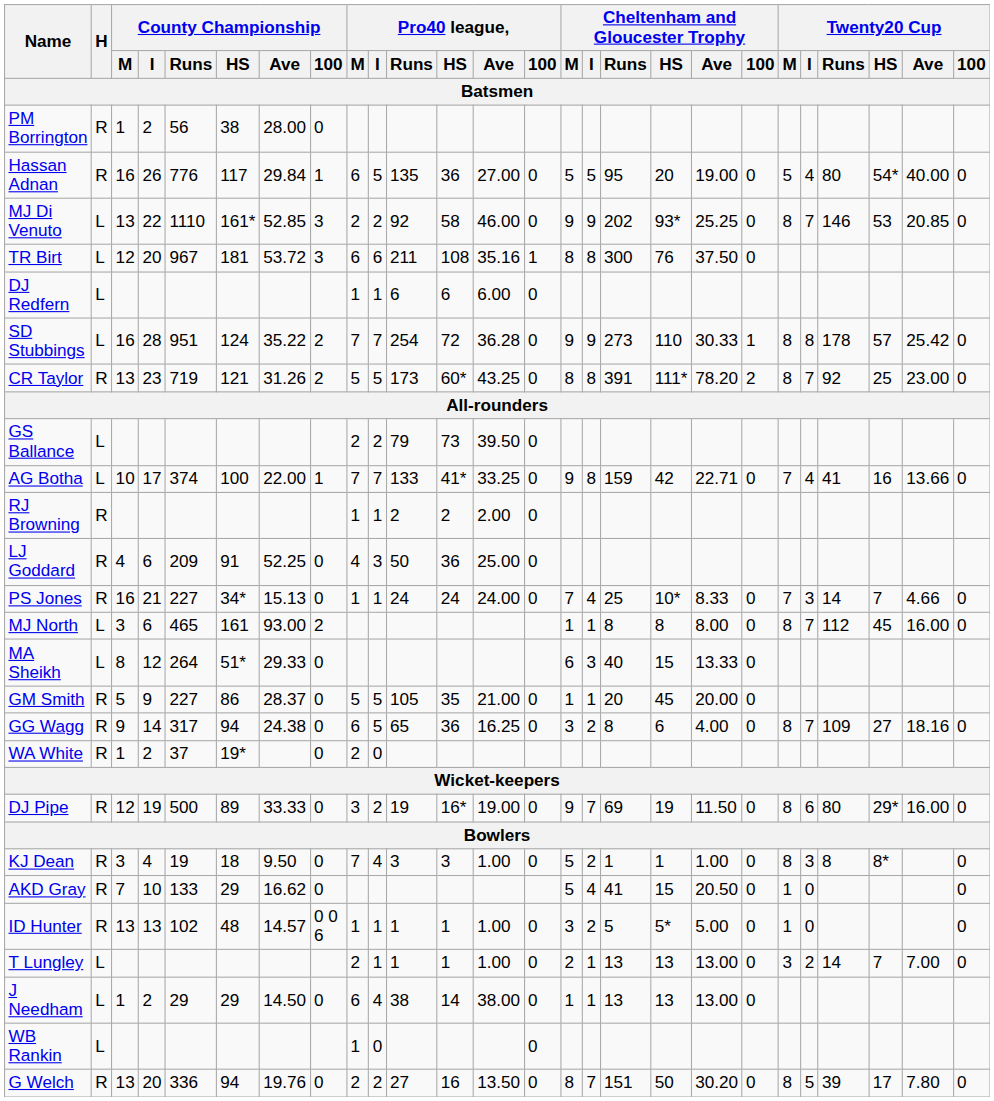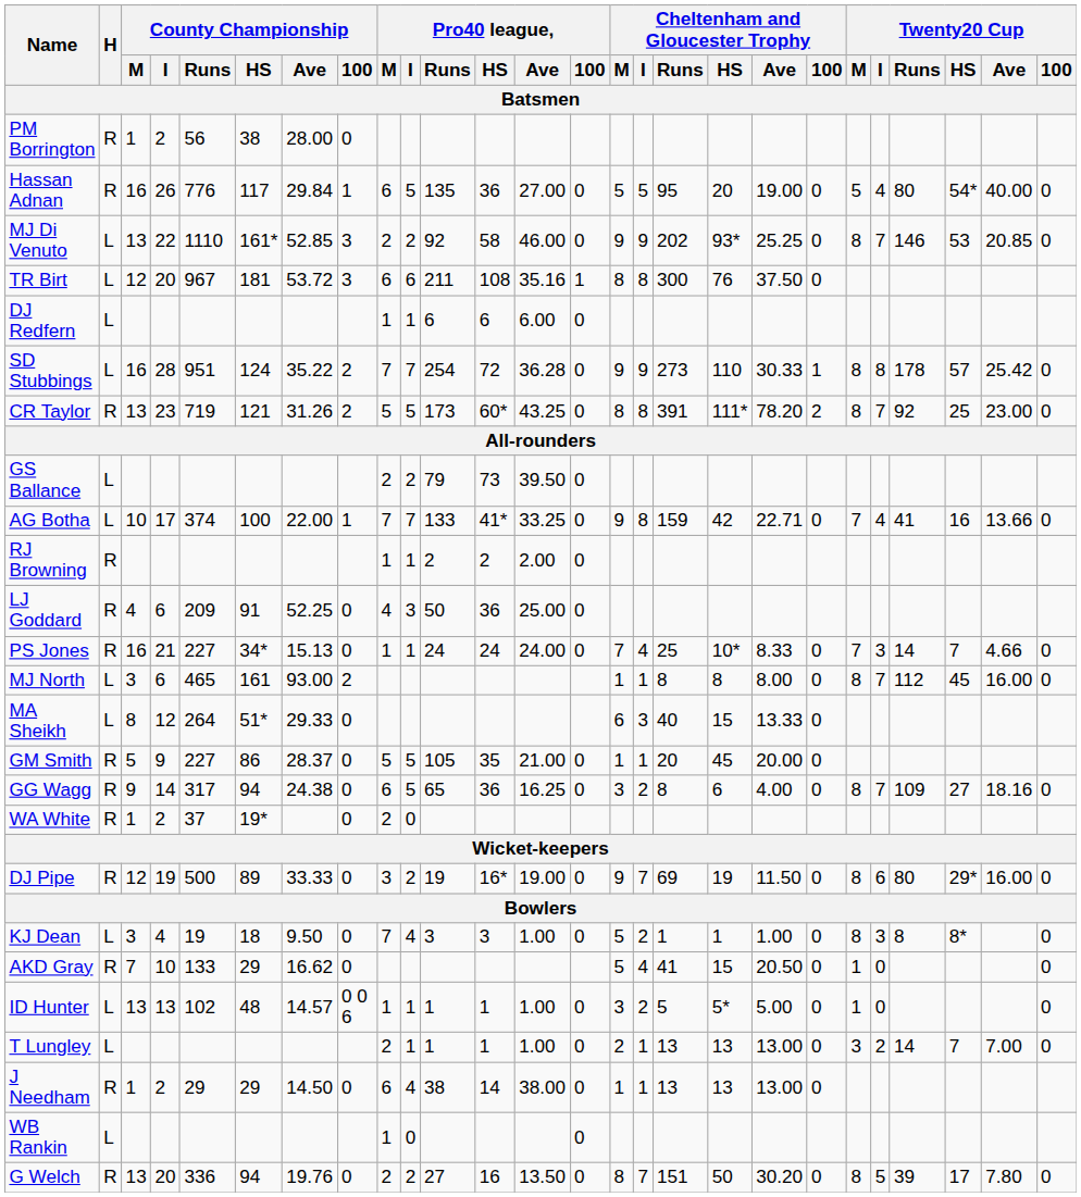KJ Dean | H: R -> L
ID Hunter | H: R -> L
J Needham | H: L -> R
